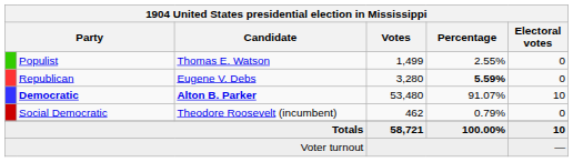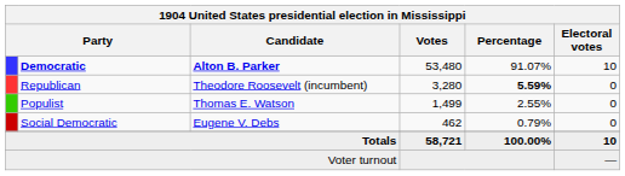rows swapped: Democratic <-> Populist
Republican | Candidate: Eugene V. Debs -> Theodore Roosevelt (incumbent)
Social Democratic | Candidate: Theodore Roosevelt (incumbent) -> Eugene V. Debs
